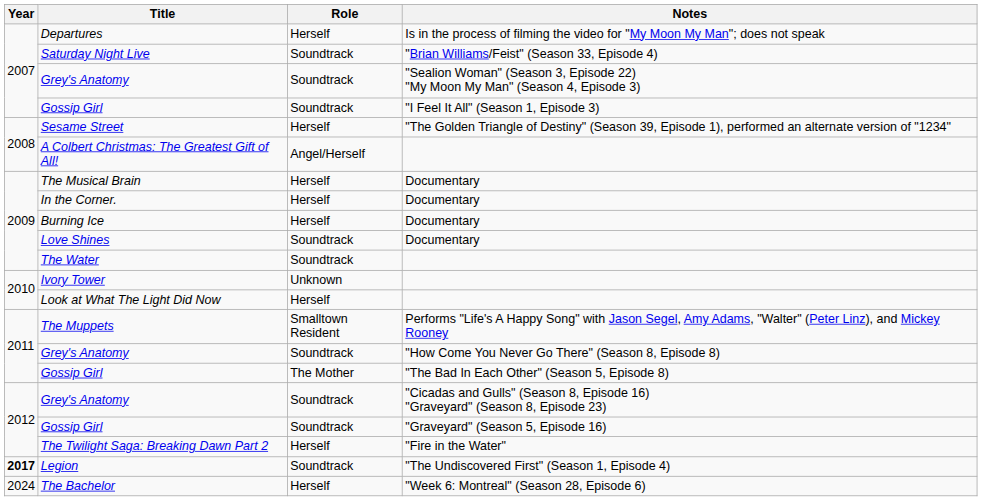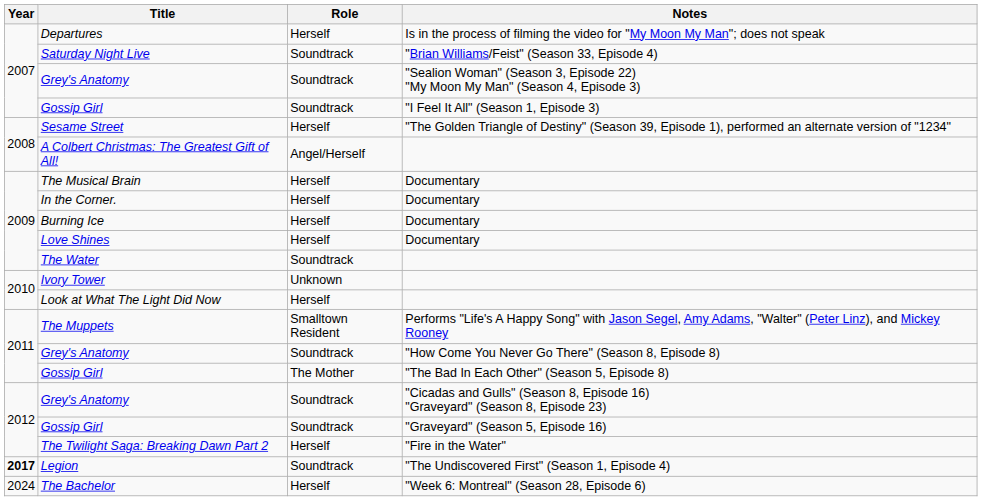Love Shines | Role: Soundtrack -> Herself
